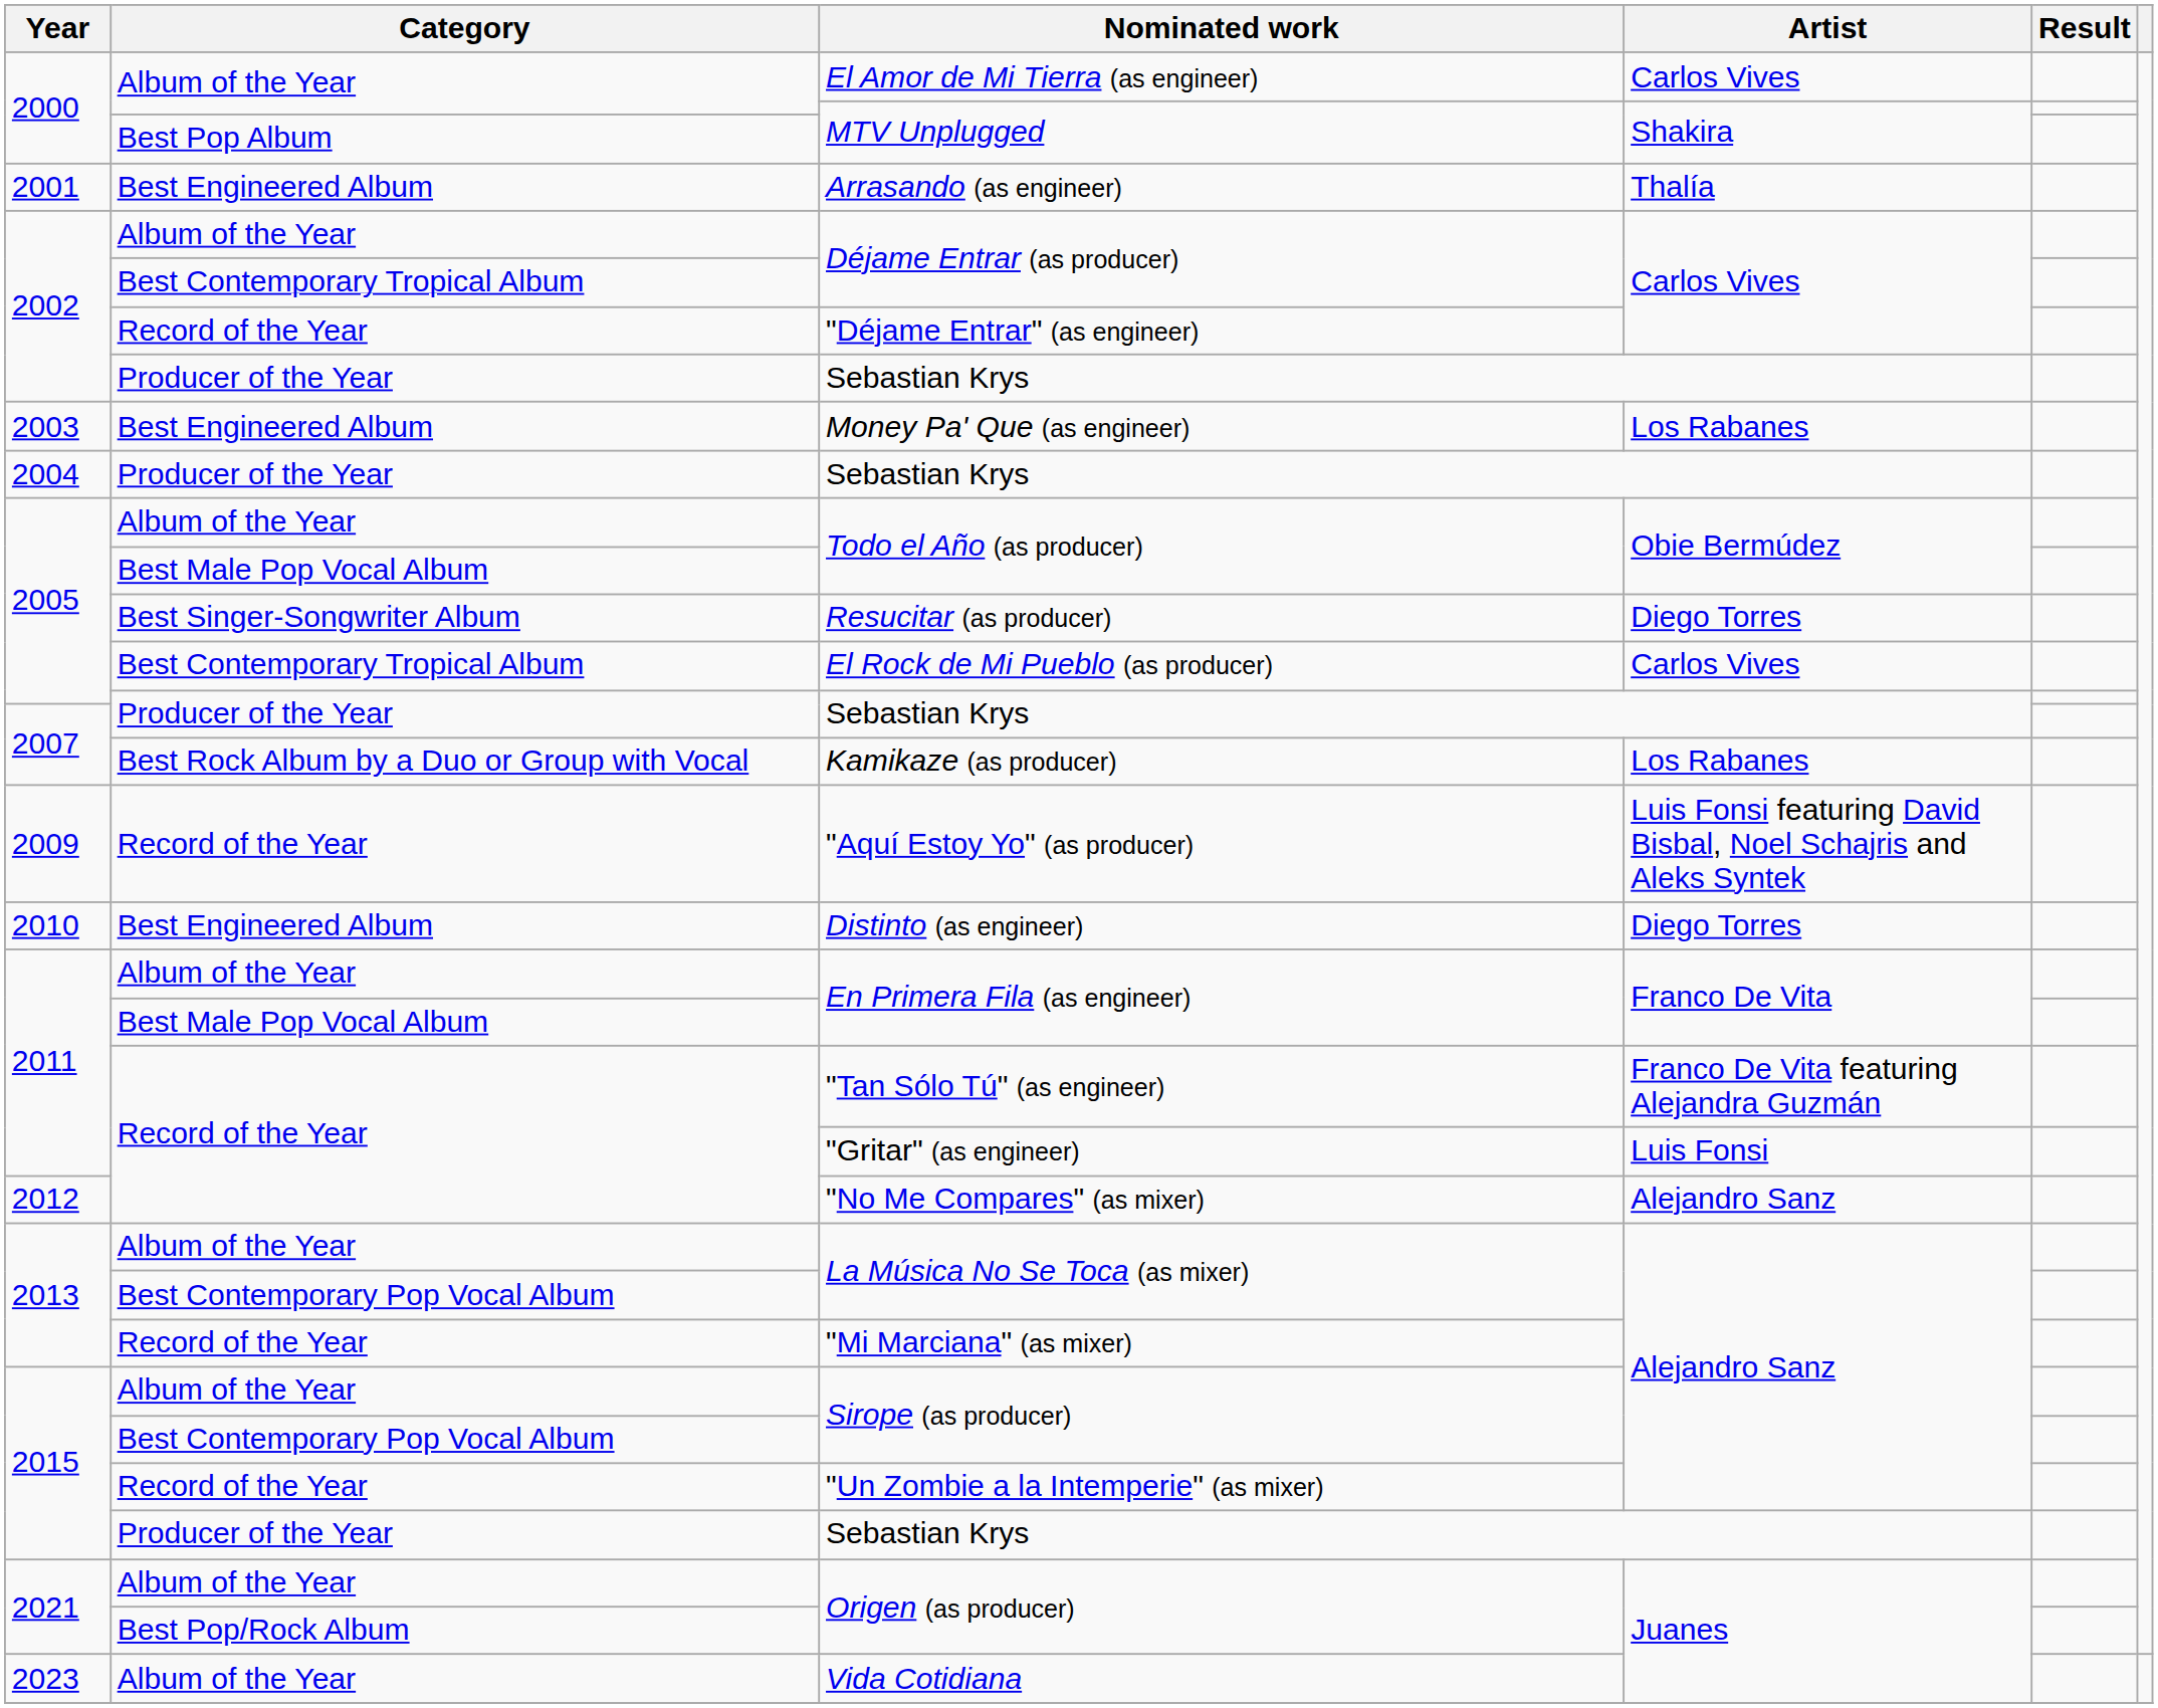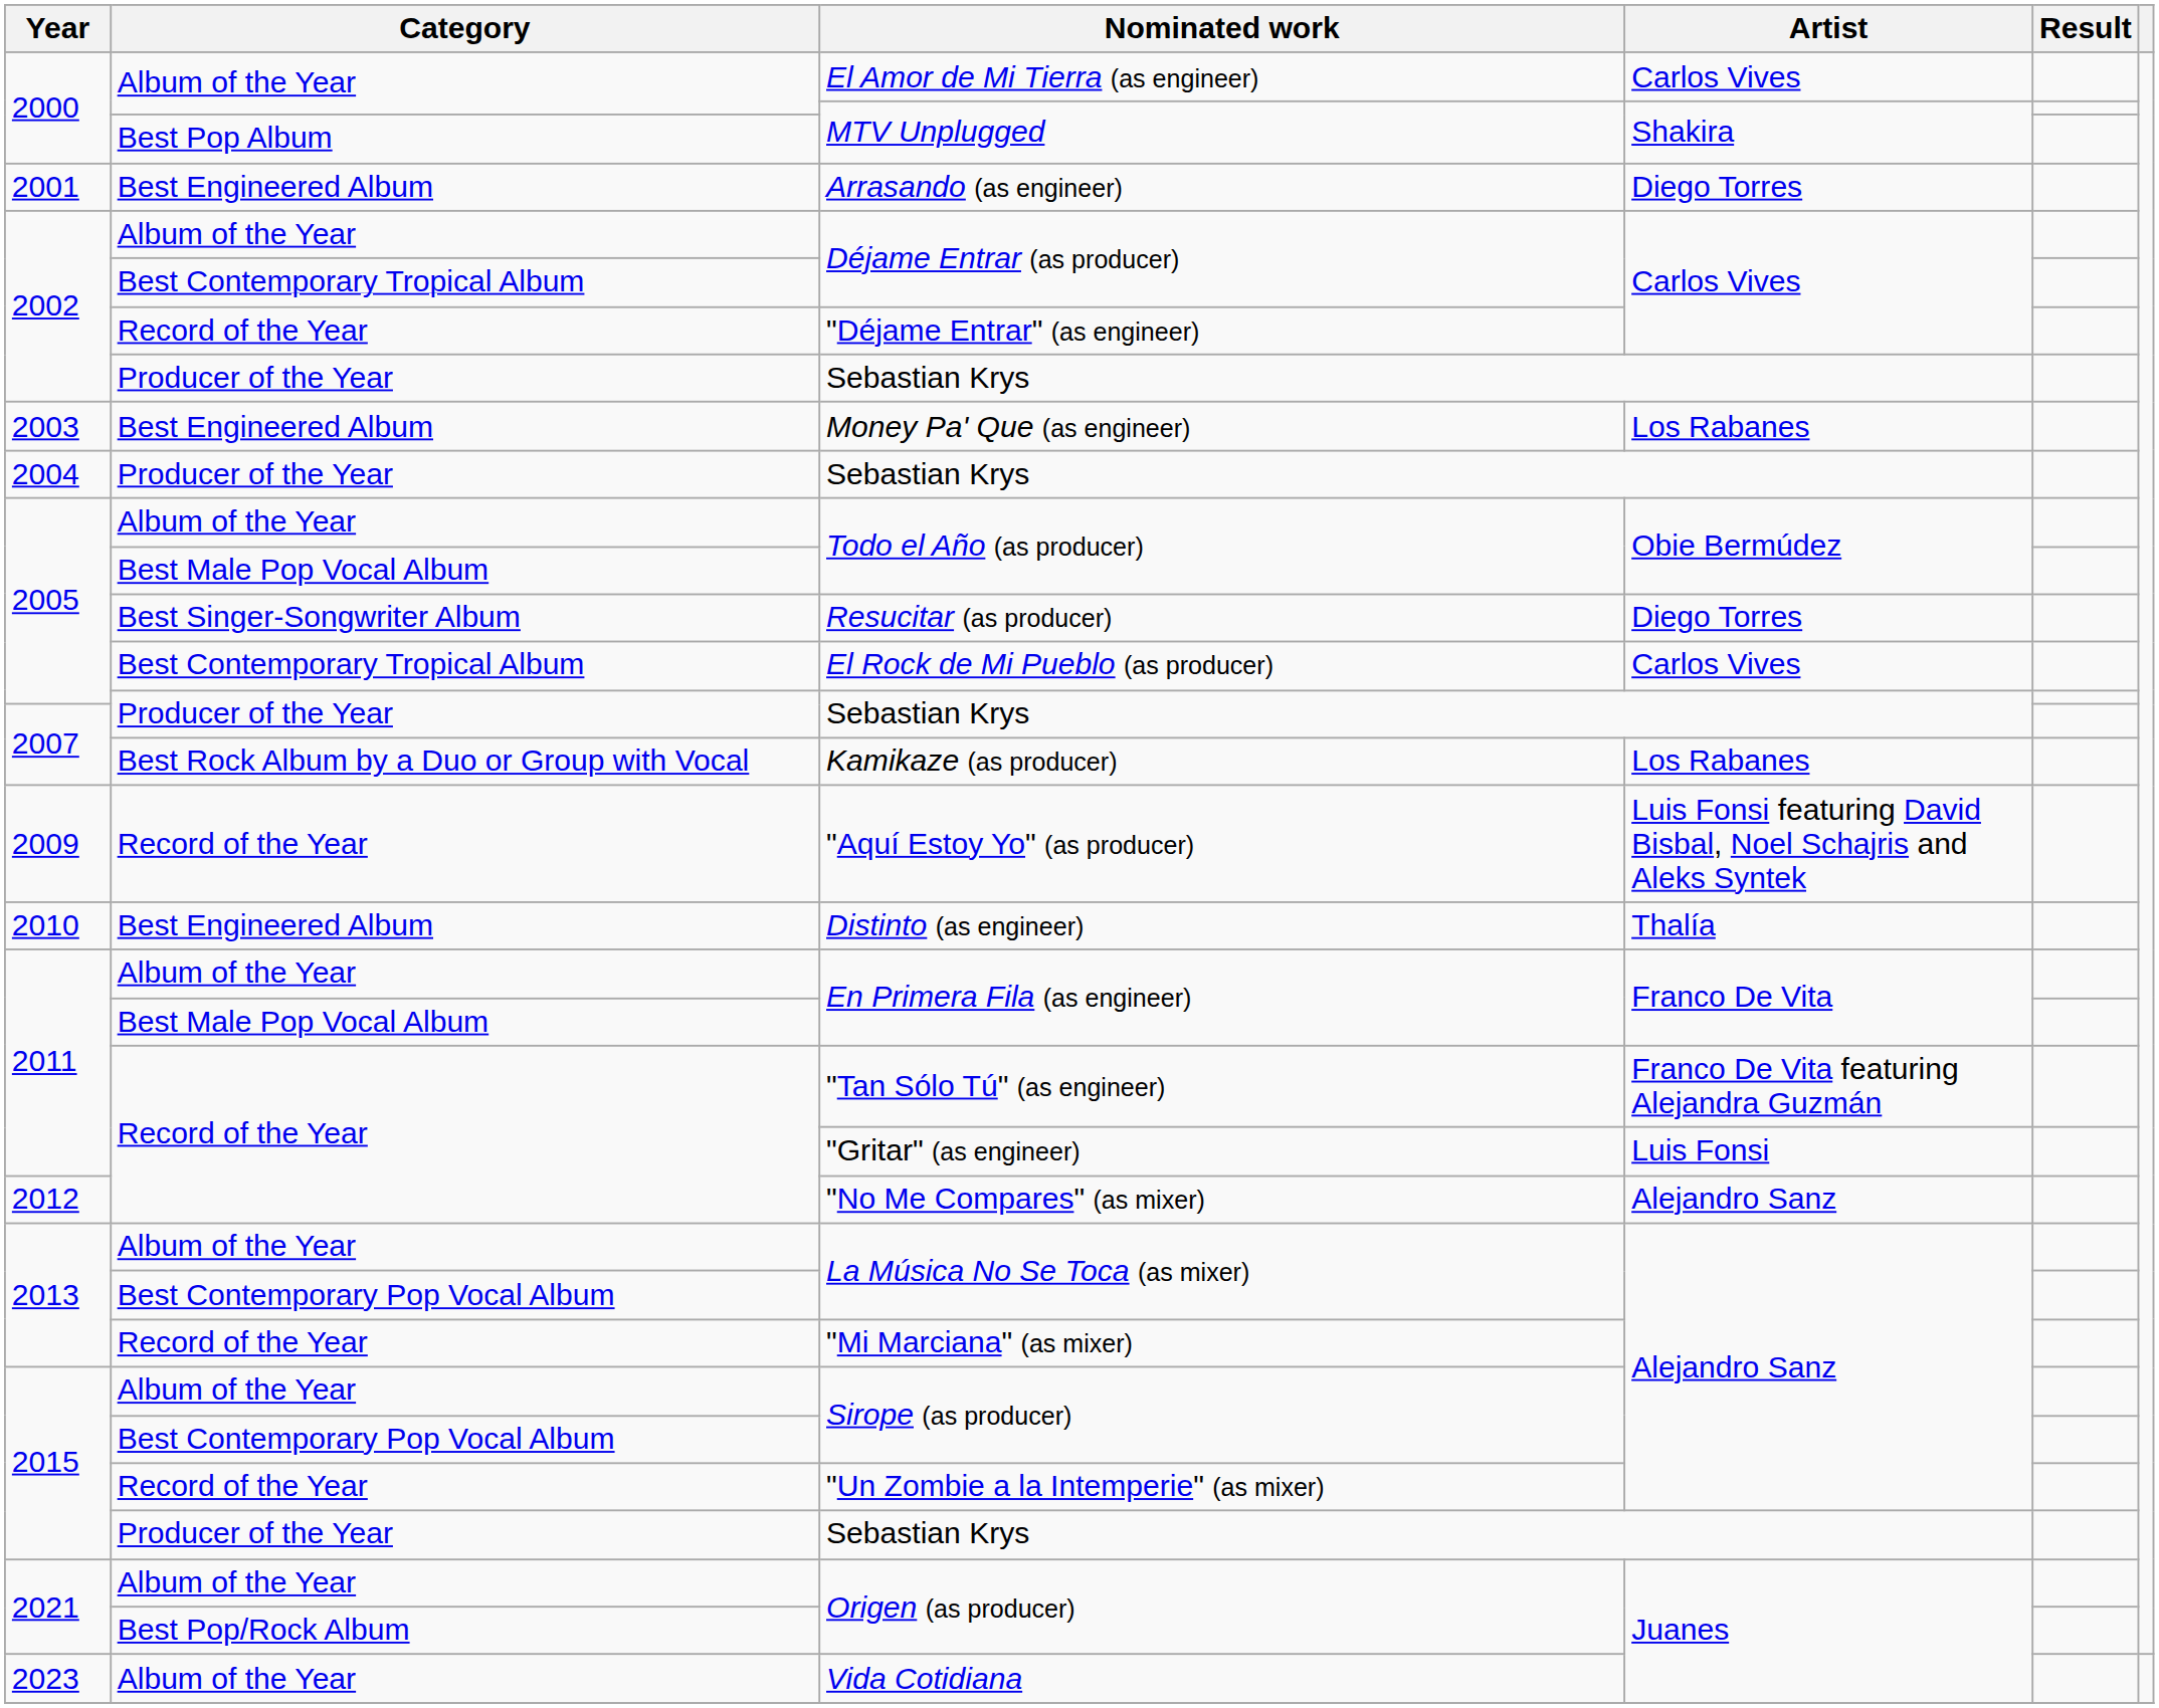Arrasando (as engineer) | Artist: Thalía -> Diego Torres
Distinto (as engineer) | Artist: Diego Torres -> Thalía
